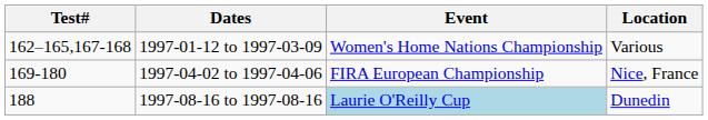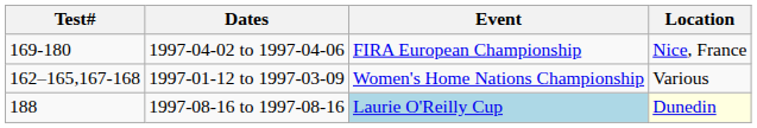rows swapped: 1997-01-12 to 1997-03-09 <-> 1997-04-02 to 1997-04-06
1997-08-16 to 1997-08-16 | Location: no background -> lightyellow background
